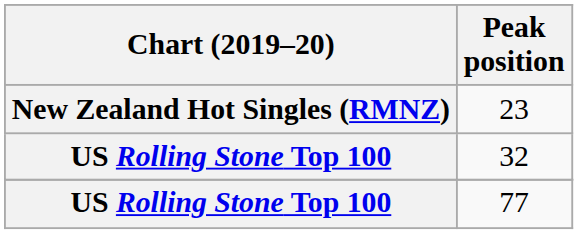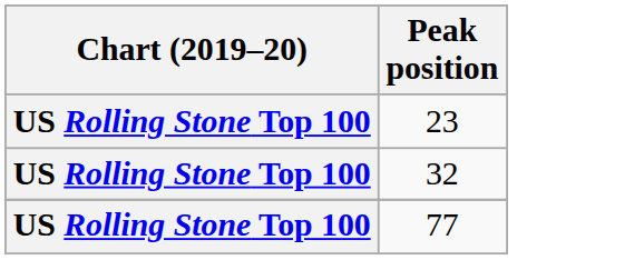23 | Chart (2019–20): New Zealand Hot Singles (RMNZ) -> US Rolling Stone Top 100
